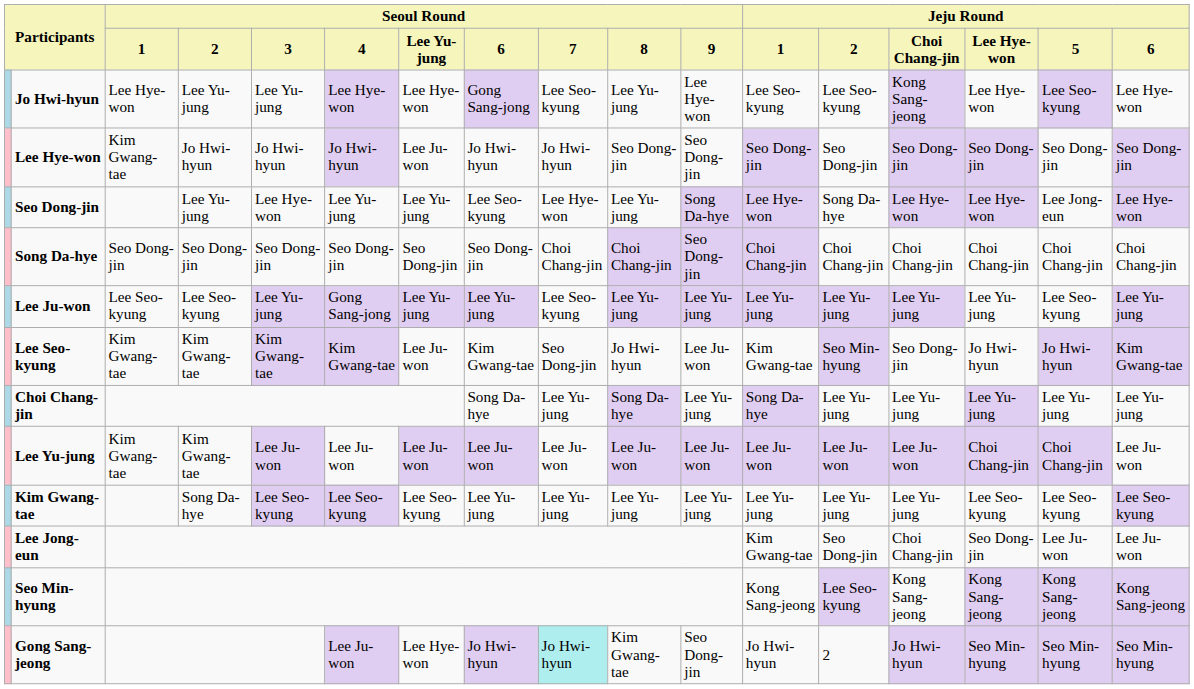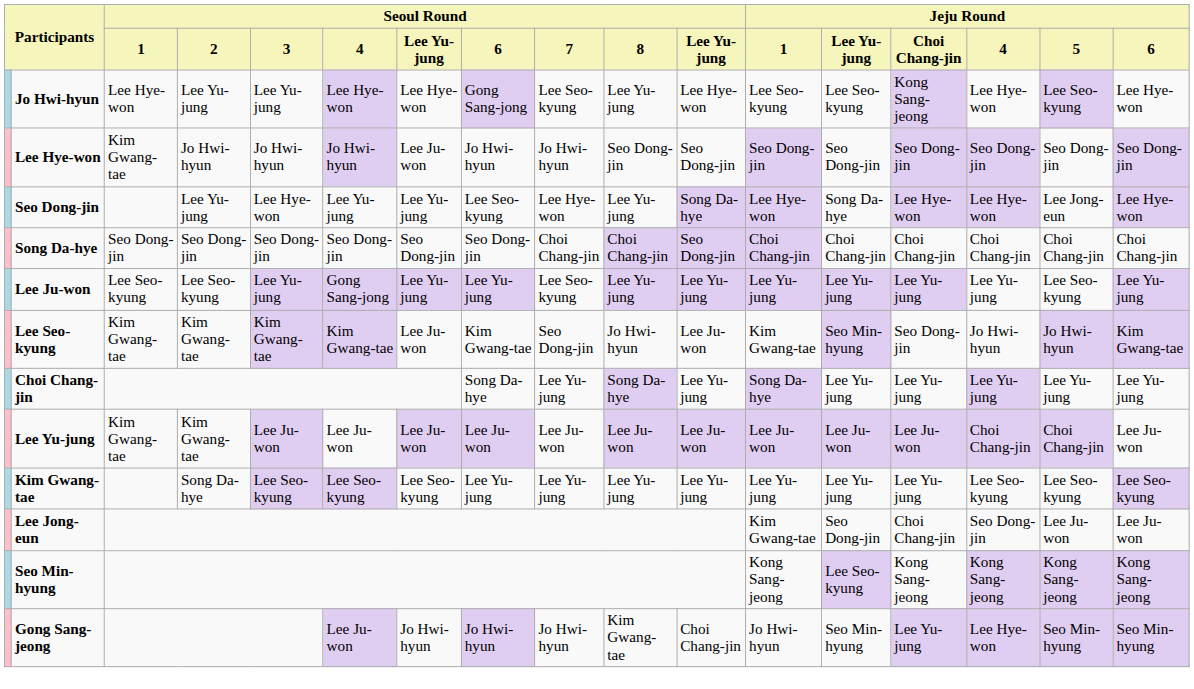Participants / 2 | column 11: 9 -> Lee Yu-jung
Participants / 2 | column 13: 2 -> Lee Yu-jung
Participants / 2 | column 15: Lee Hye-won -> 4
Gong Sang-jeong | column 7: Lee Hye-won -> Jo Hwi-hyun
Gong Sang-jeong | column 9: paleturquoise background -> no background
Gong Sang-jeong | column 11: Seo Dong-jin -> Choi Chang-jin
Gong Sang-jeong | column 13: 2 -> Seo Min-hyung
Gong Sang-jeong | column 14: Jo Hwi-hyun -> Lee Yu-jung
Gong Sang-jeong | column 15: Seo Min-hyung -> Lee Hye-won
